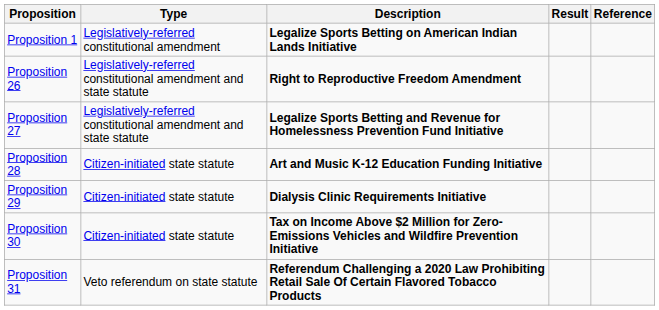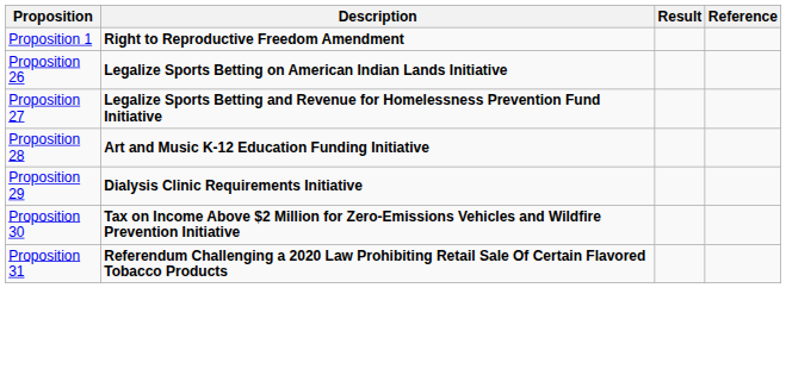- column: Type | Legislatively-referred constitutional amendment | Legislatively-referred constitutional amendment and state statute | Legislatively-referred constitutional amendment and state statute | Citizen-initiated state statute | Citizen-initiated state statute | Citizen-initiated state statute | Veto referendum on state statute
Proposition 1 | Description: Legalize Sports Betting on American Indian Lands Initiative -> Right to Reproductive Freedom Amendment
Proposition 26 | Description: Right to Reproductive Freedom Amendment -> Legalize Sports Betting on American Indian Lands Initiative
